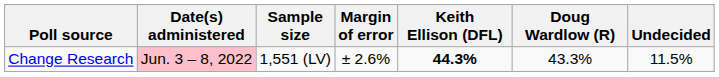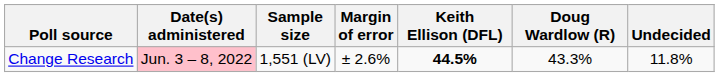Change Research | Keith Ellison (DFL): 44.3% -> 44.5%
Change Research | Undecided: 11.5% -> 11.8%
